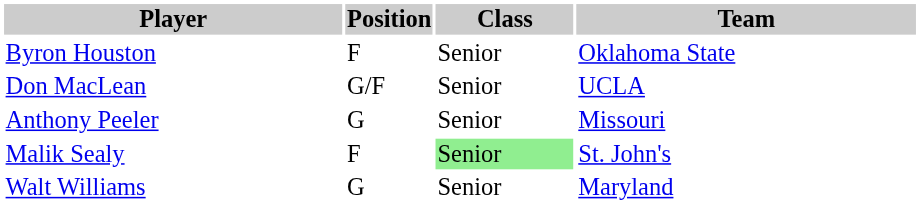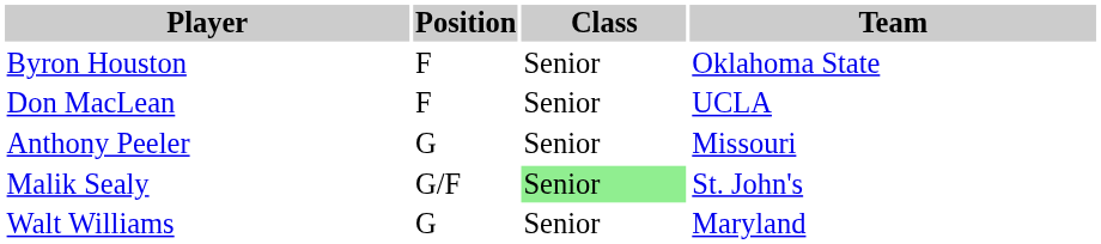Don MacLean | Position: G/F -> F
Malik Sealy | Position: F -> G/F
